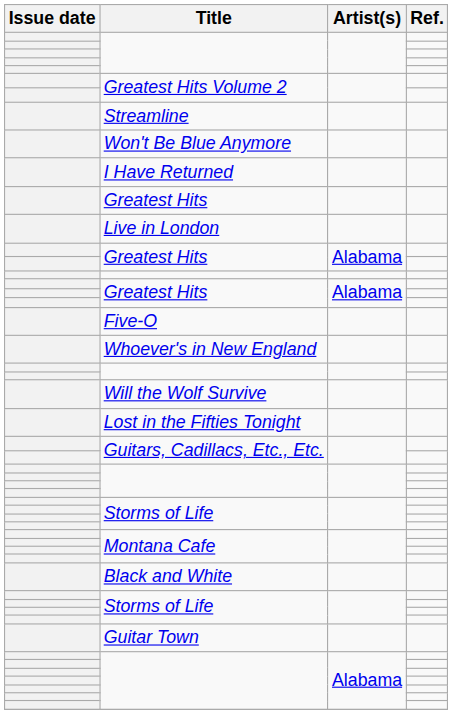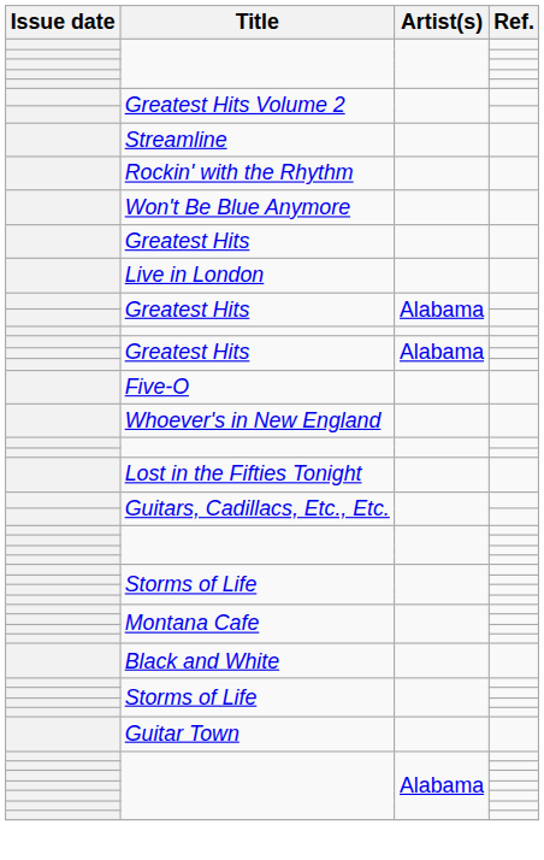+ row: Rockin' with the Rhythm
- row: I Have Returned
- row: Will the Wolf Survive
